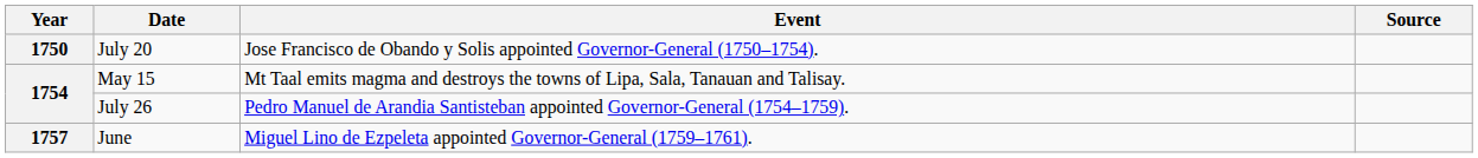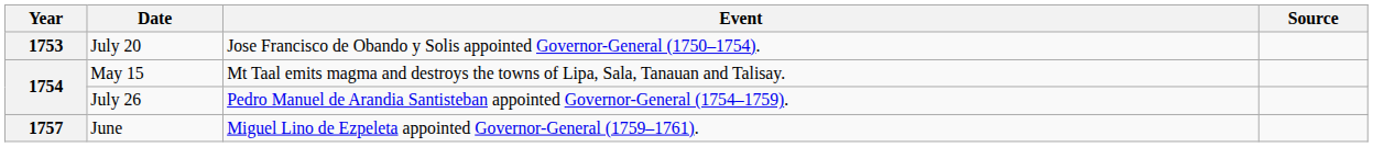July 20 | Year: 1750 -> 1753
